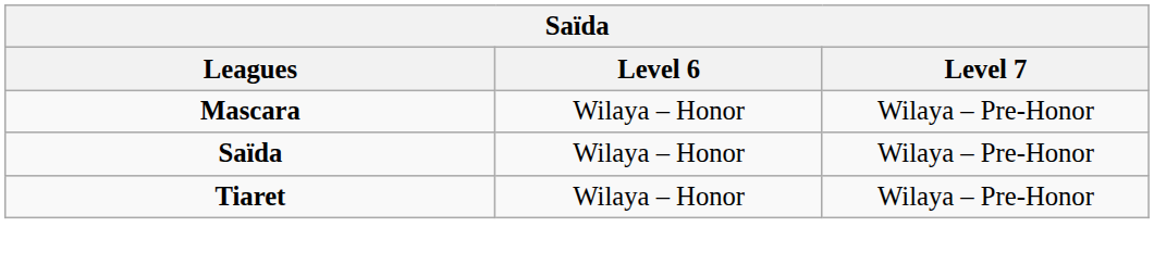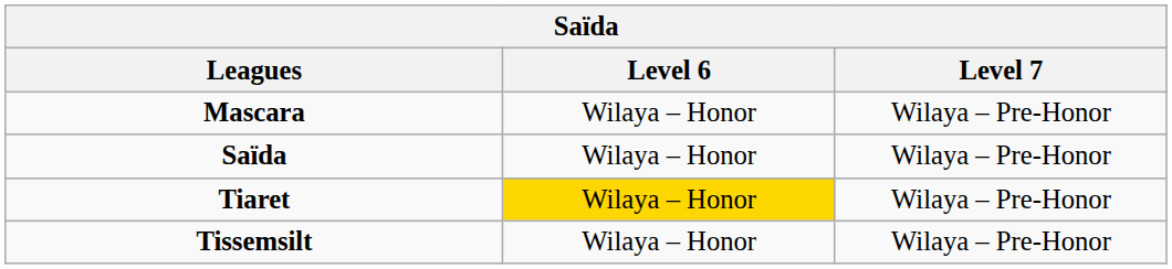Tiaret | Level 6: no background -> gold background
+ row: Tissemsilt | Wilaya – Honor | Wilaya – Pre-Honor
